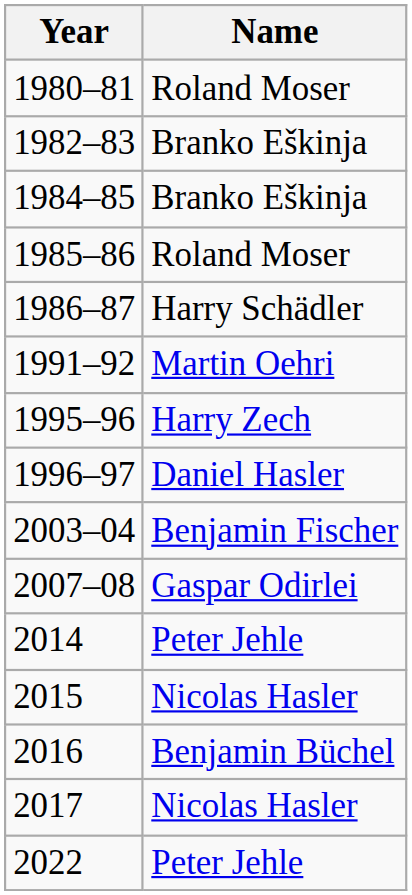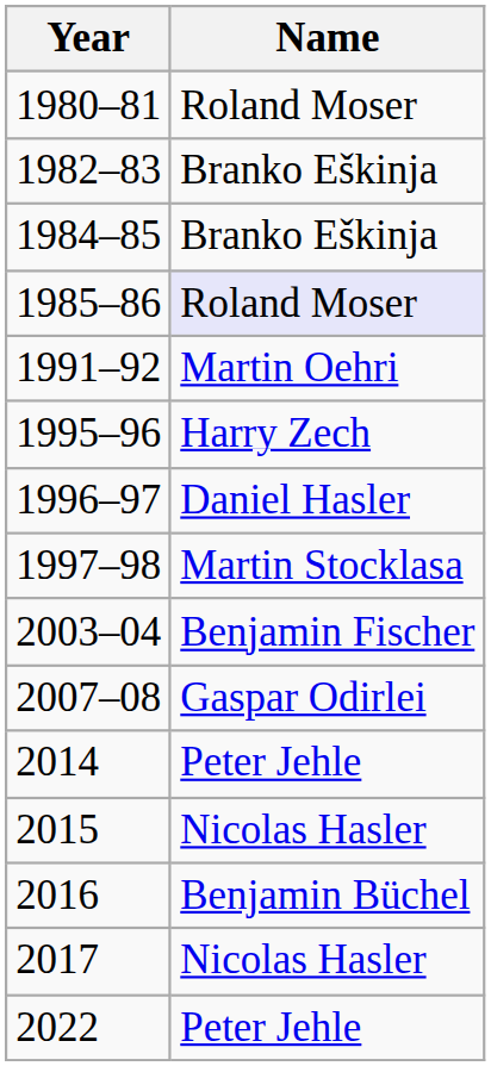1985–86 | Name: no background -> lavender background
- row: 1986–87 | Harry Schädler
+ row: 1997–98 | Martin Stocklasa
